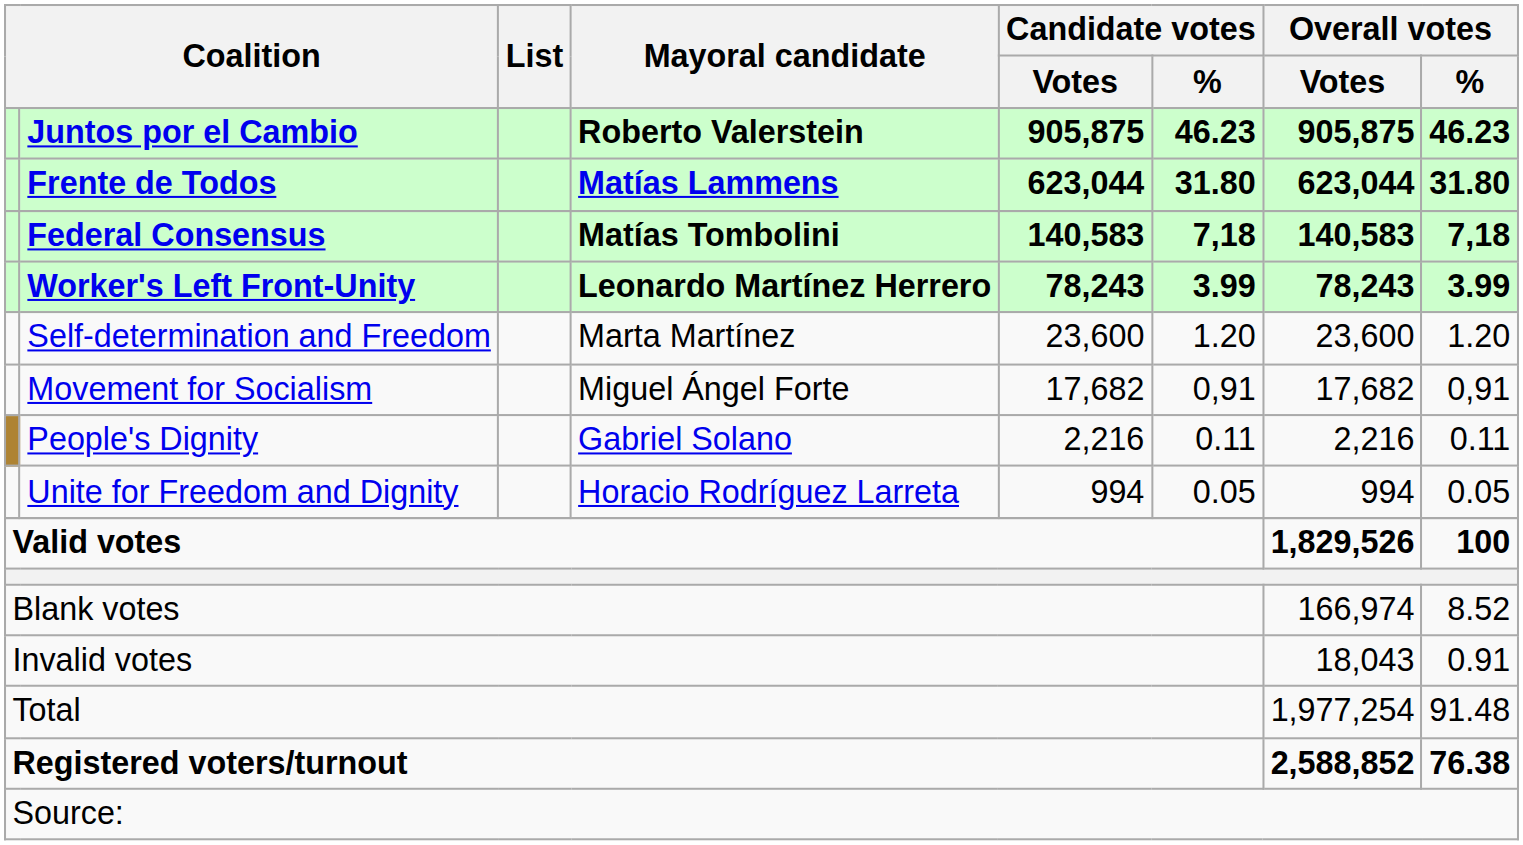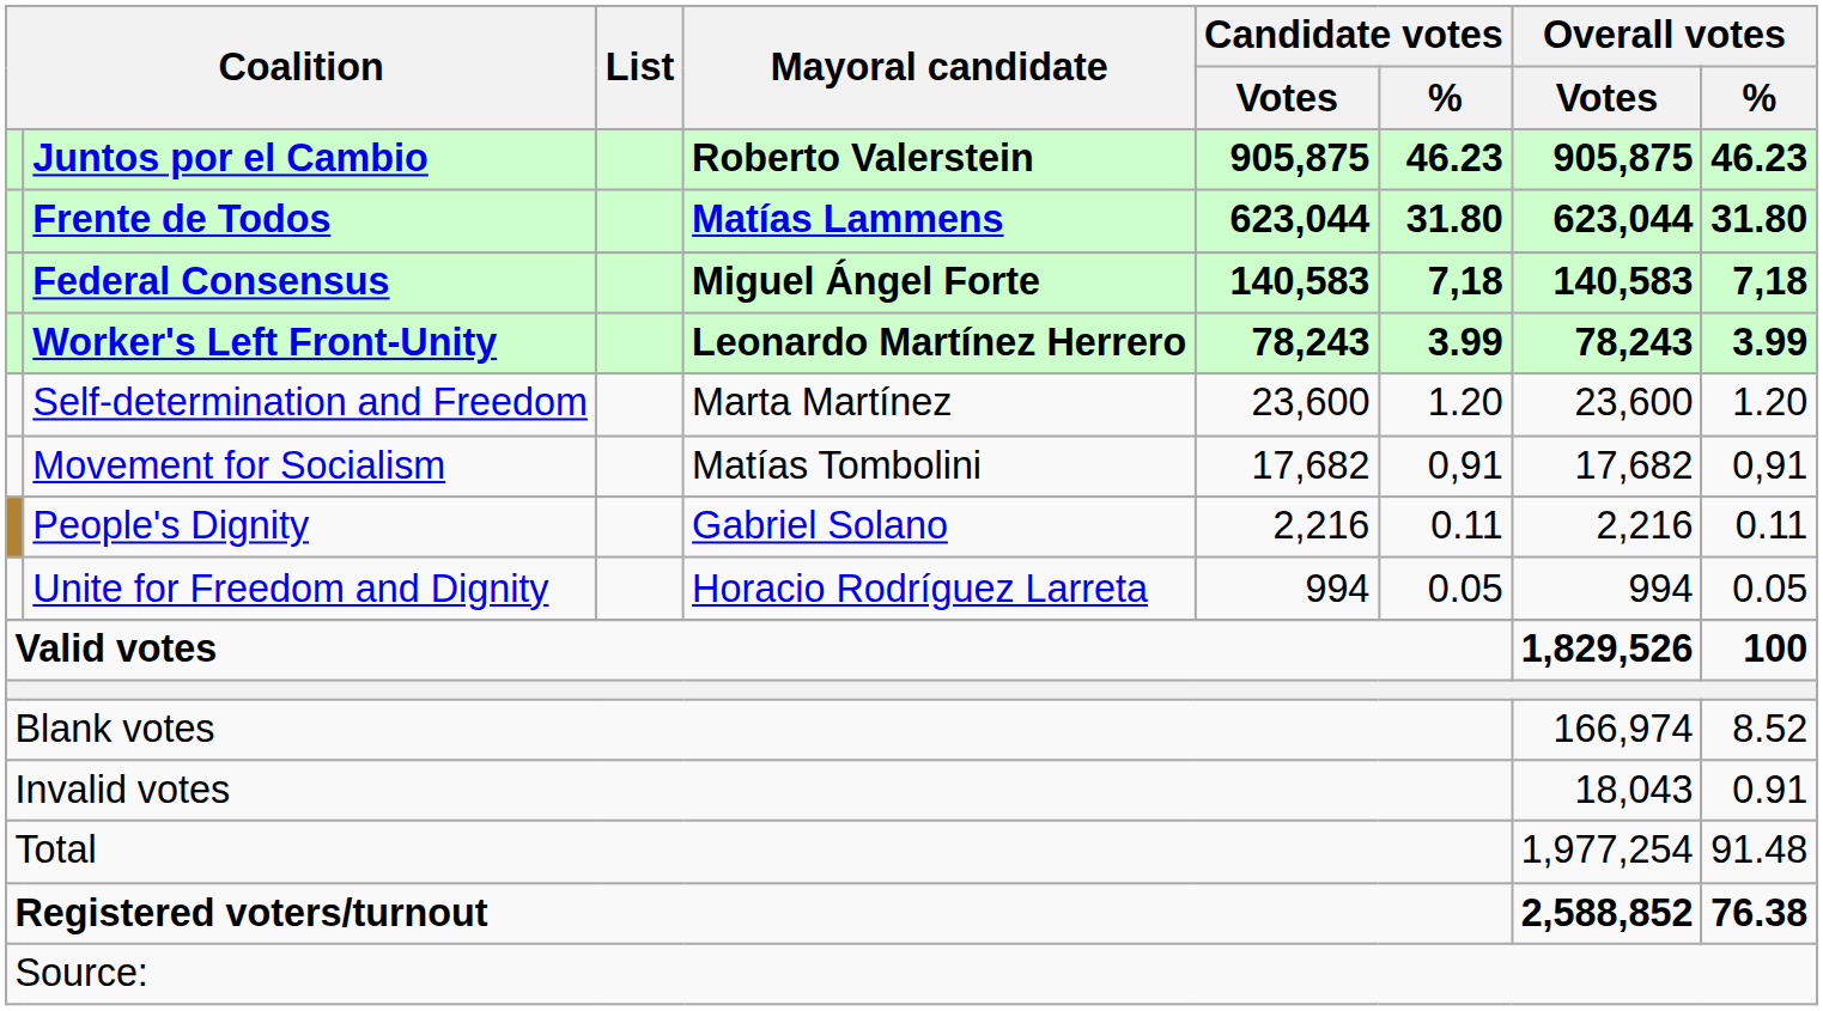Federal Consensus | Mayoral candidate: Matías Tombolini -> Miguel Ángel Forte
Movement for Socialism | Mayoral candidate: Miguel Ángel Forte -> Matías Tombolini
